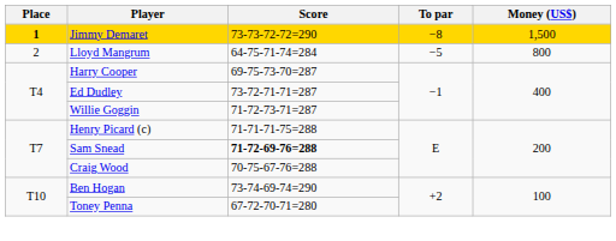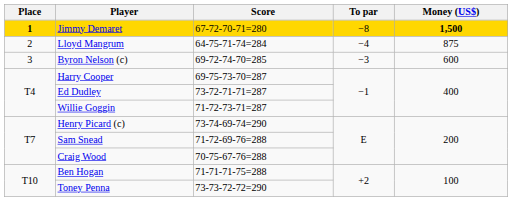Jimmy Demaret | Score: 73-73-72-72=290 -> 67-72-70-71=280
Jimmy Demaret | Money (US$): normal -> bold
Lloyd Mangrum | To par: −5 -> −4
Lloyd Mangrum | Money (US$): 800 -> 875
+ row: 3 | Byron Nelson (c) | 69-72-74-70=285 | −3 | 600
Henry Picard (c) | Score: 71-71-71-75=288 -> 73-74-69-74=290
Sam Snead | Score: bold -> normal
Ben Hogan | Score: 73-74-69-74=290 -> 71-71-71-75=288
Toney Penna | Score: 67-72-70-71=280 -> 73-73-72-72=290
